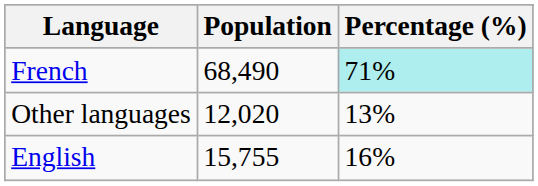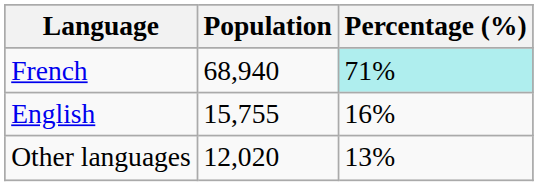French | Population: 68,490 -> 68,940
rows swapped: English <-> Other languages
